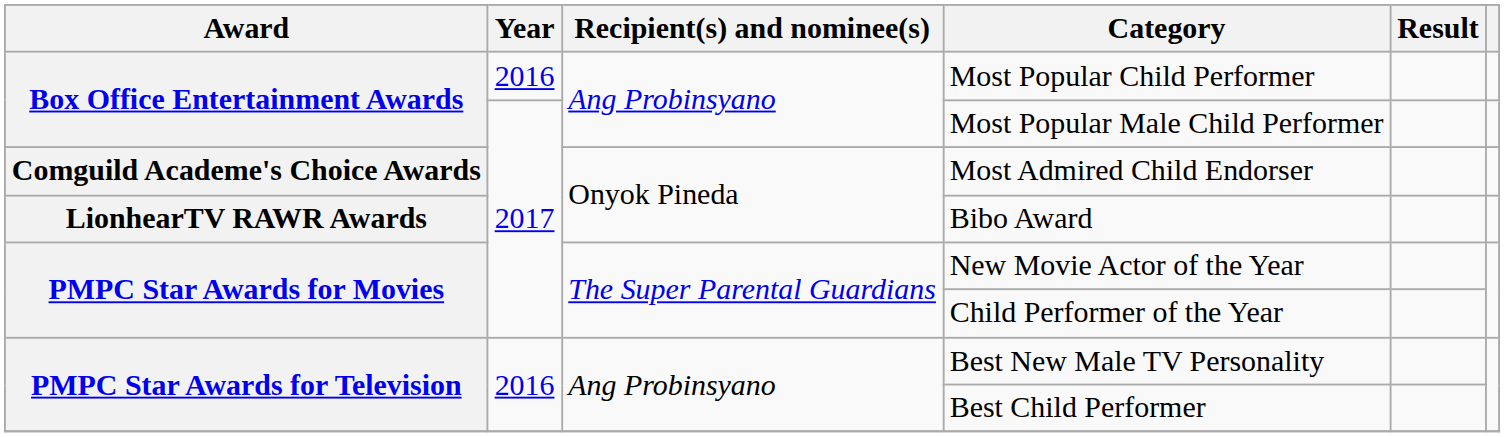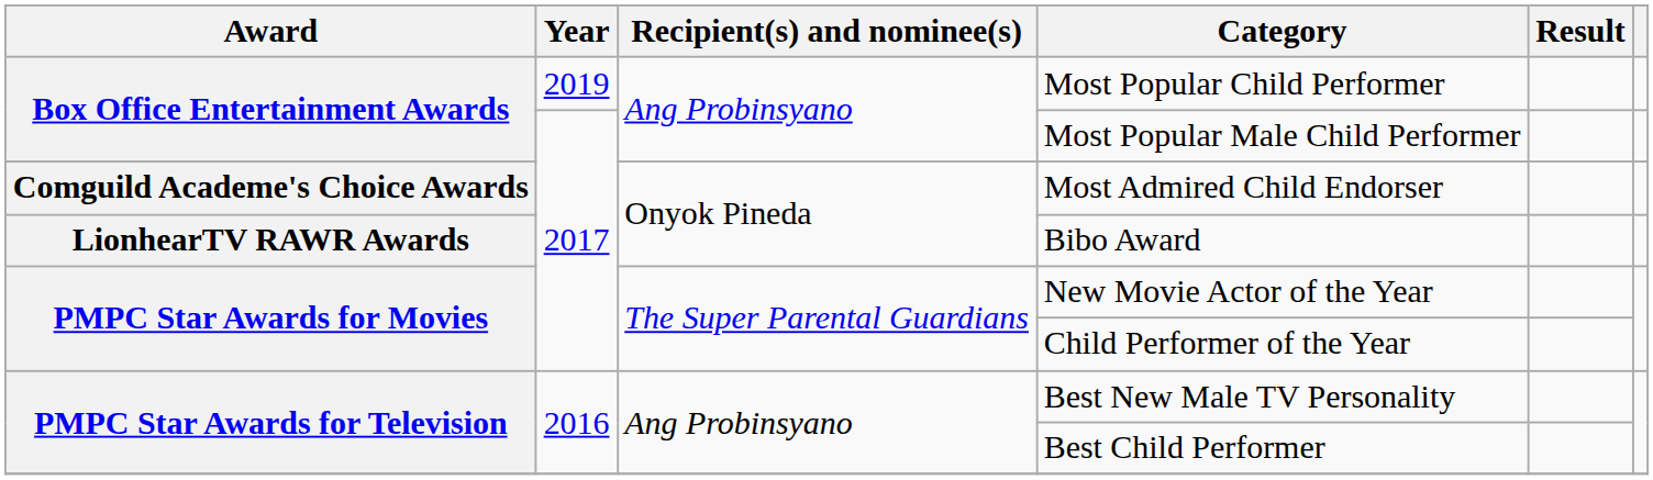Most Popular Child Performer | Year: 2016 -> 2019
